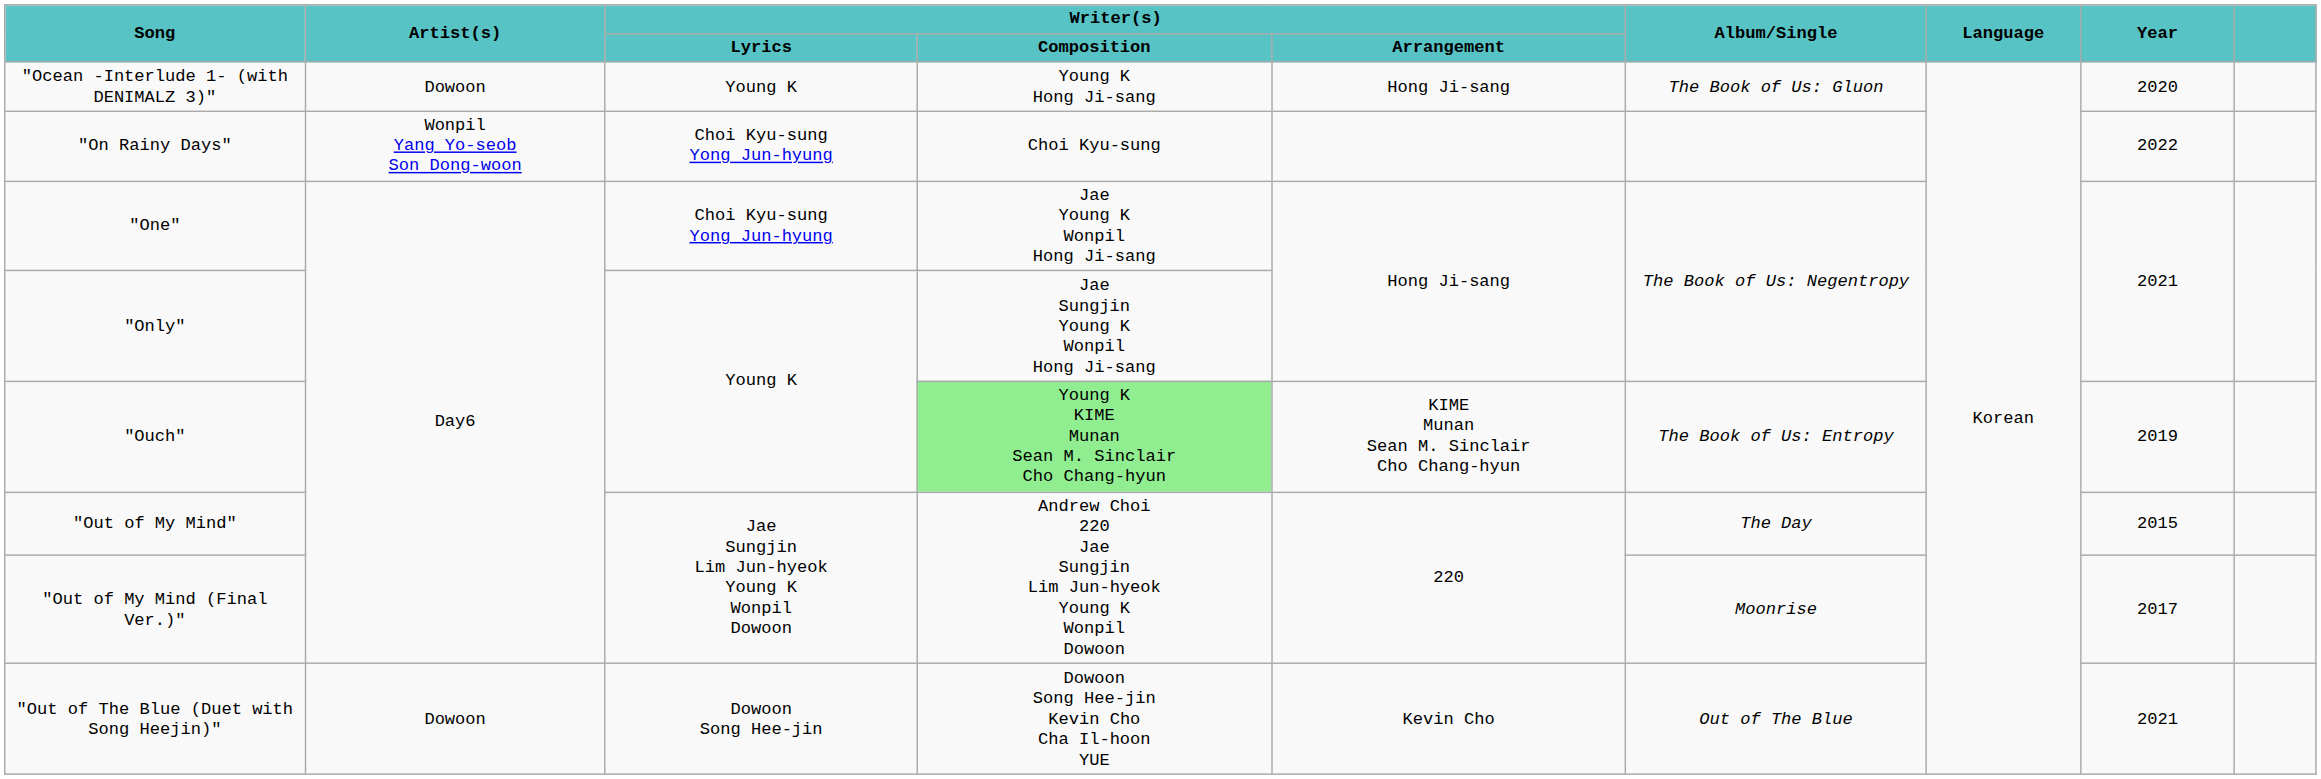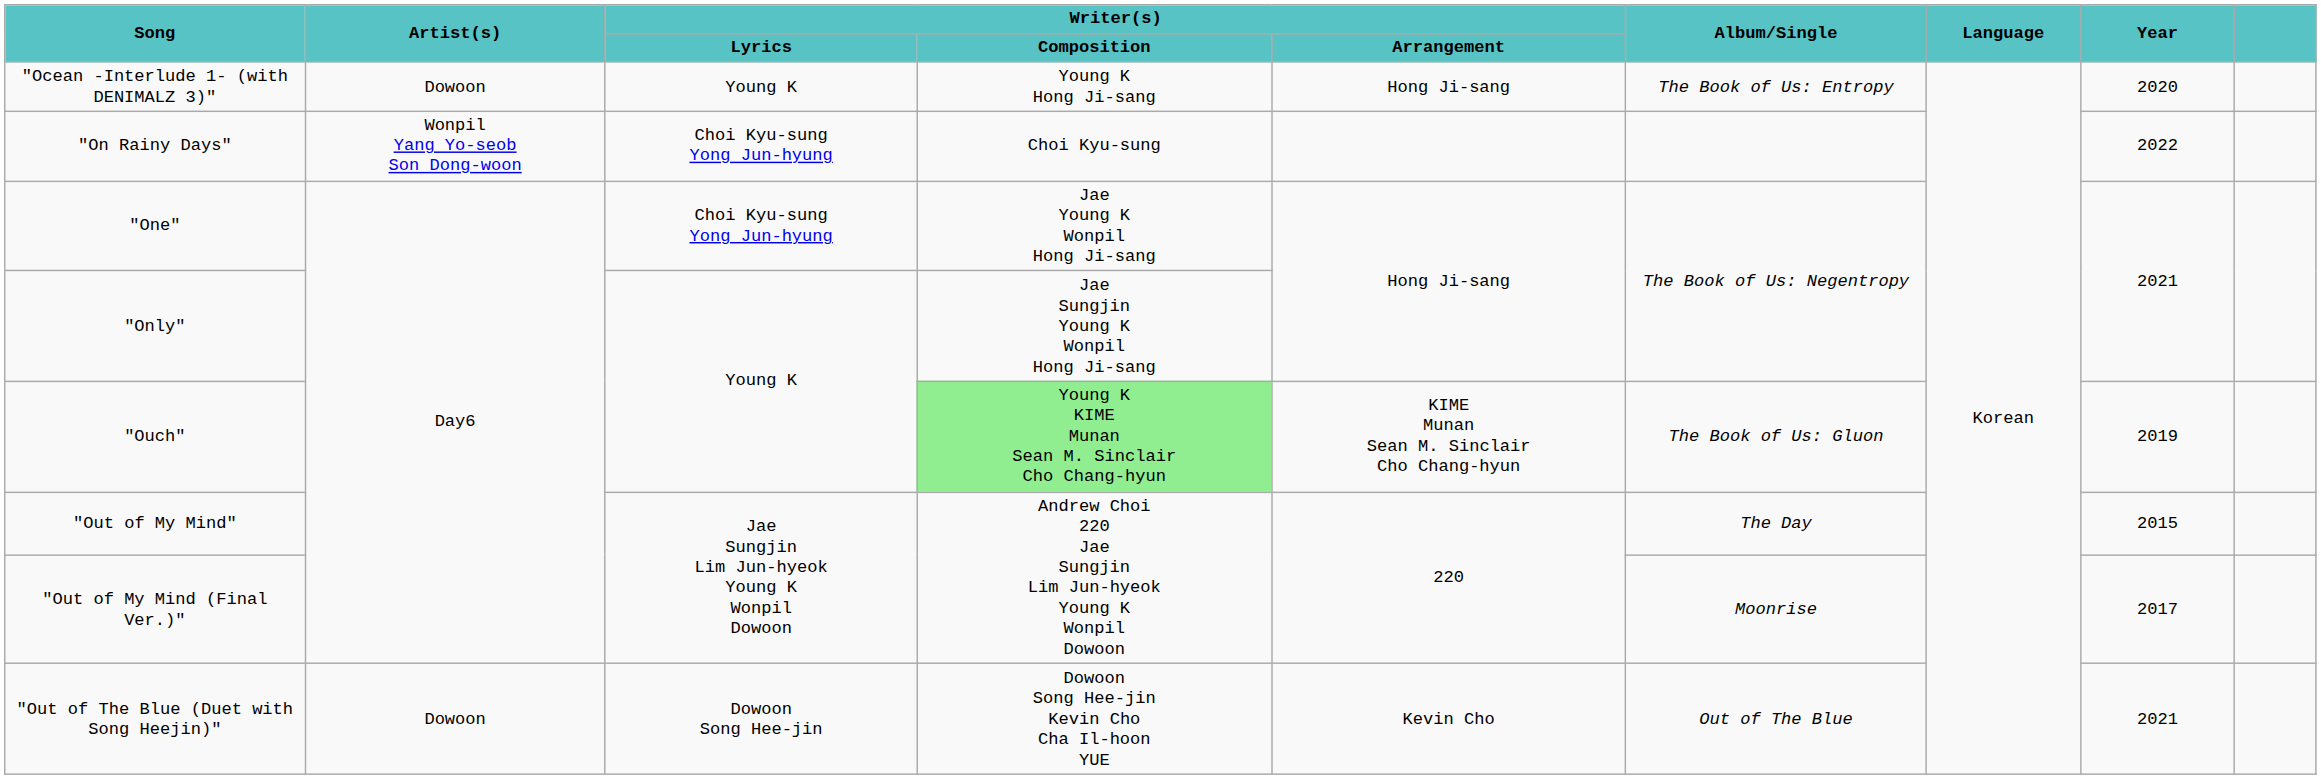"Ocean -Interlude 1- (with DENIMALZ 3)" | Album/Single: The Book of Us: Gluon -> The Book of Us: Entropy
"Ouch" | Album/Single: The Book of Us: Entropy -> The Book of Us: Gluon
